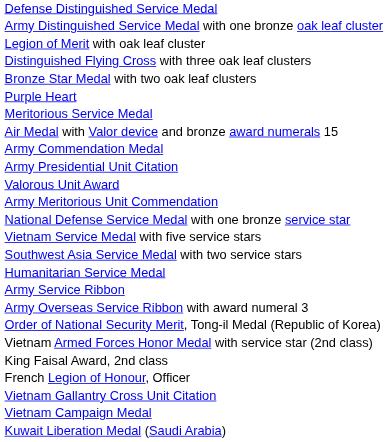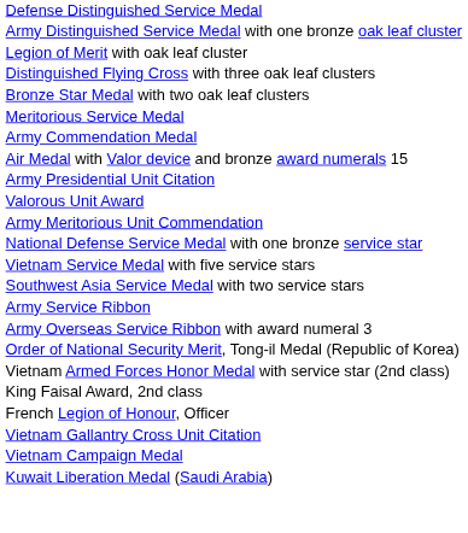- row: Purple Heart
rows swapped: Air Medal with Valor device and bronze award numerals 15 <-> Army Commendation Medal
- row: Humanitarian Service Medal
